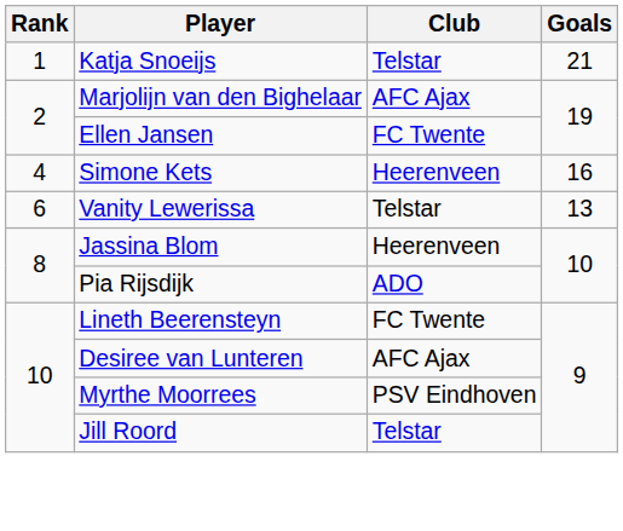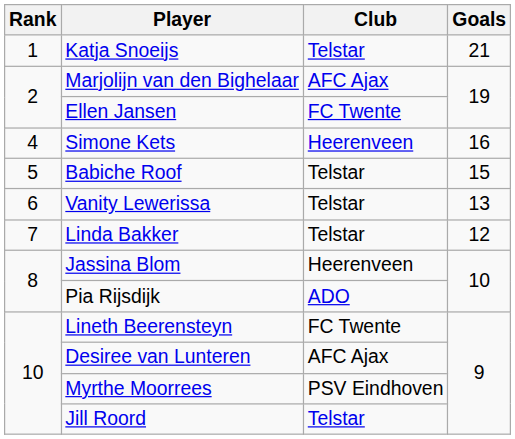+ row: 5 | Babiche Roof | Telstar | 15
+ row: 7 | Linda Bakker | Telstar | 12
